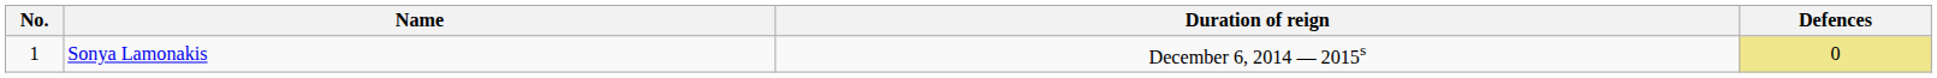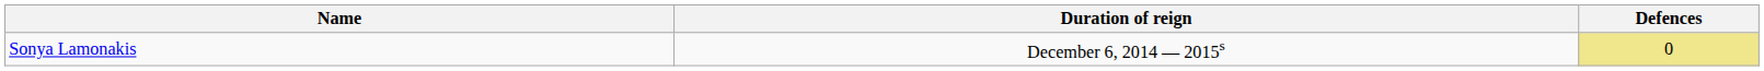- column: No. | 1
